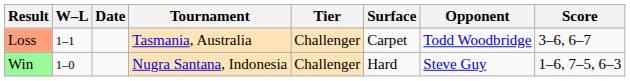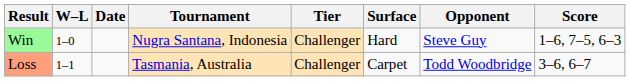rows swapped: Win <-> Loss
